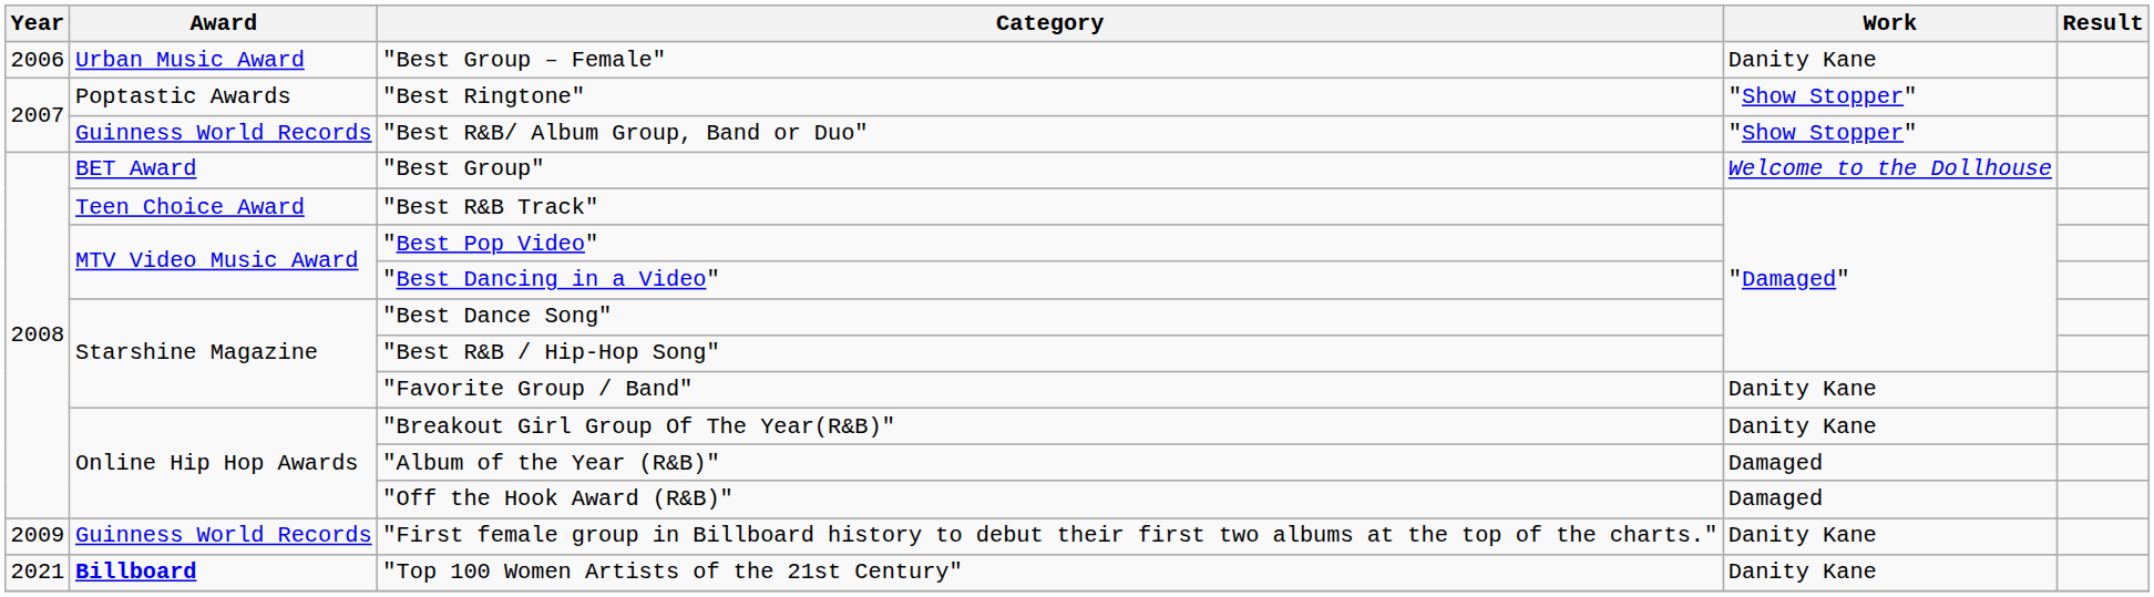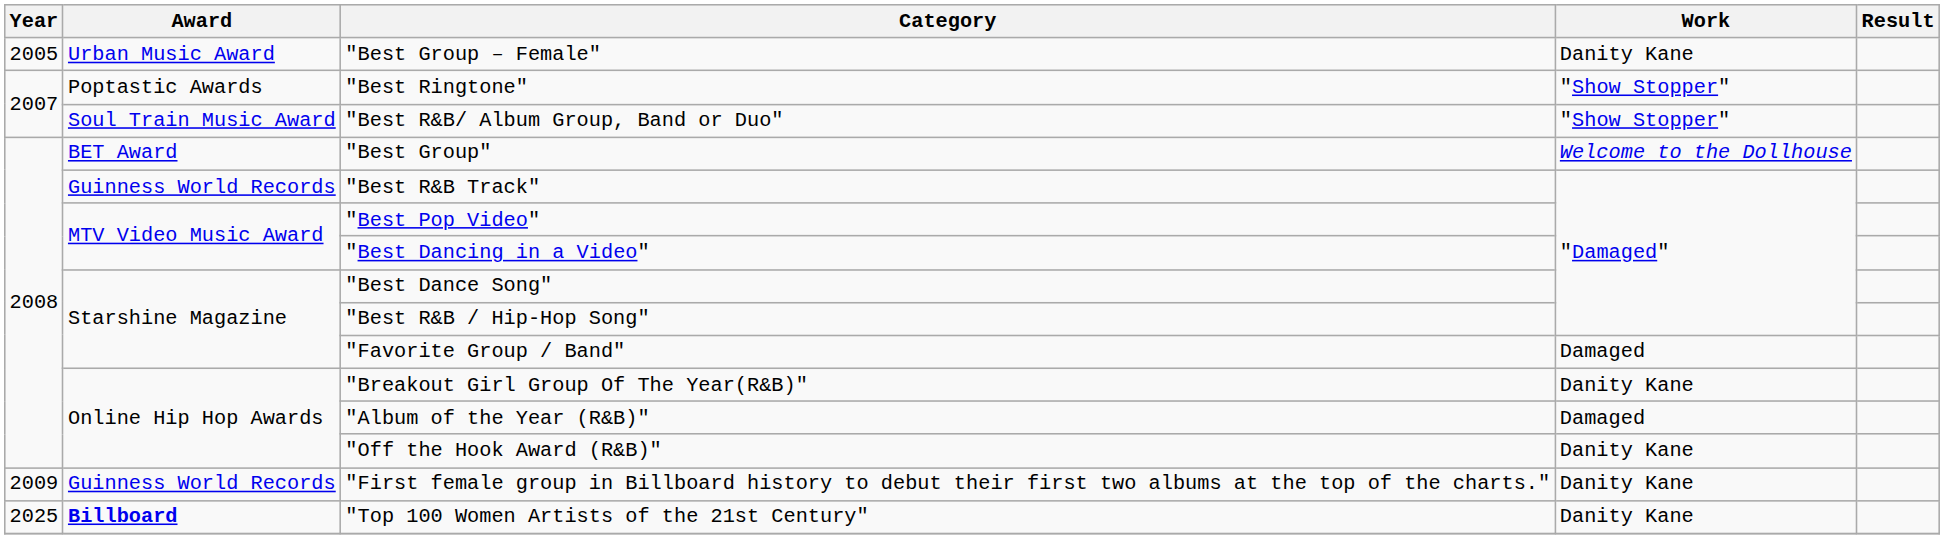"Best Group – Female" | Year: 2006 -> 2005
"Best R&B/ Album Group, Band or Duo" | Award: Guinness World Records -> Soul Train Music Award
"Best R&B Track" | Award: Teen Choice Award -> Guinness World Records
"Favorite Group / Band" | Work: Danity Kane -> Damaged
"Off the Hook Award (R&B)" | Work: Damaged -> Danity Kane
"Top 100 Women Artists of the 21st Century" | Year: 2021 -> 2025
